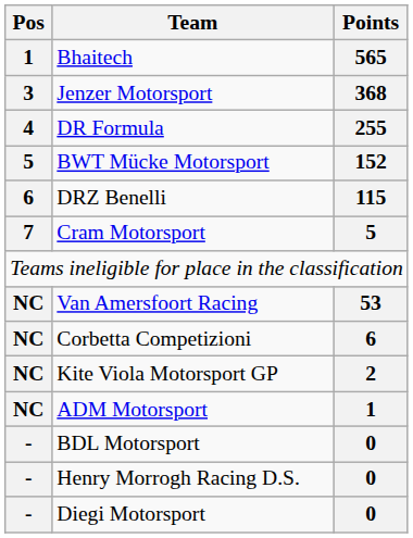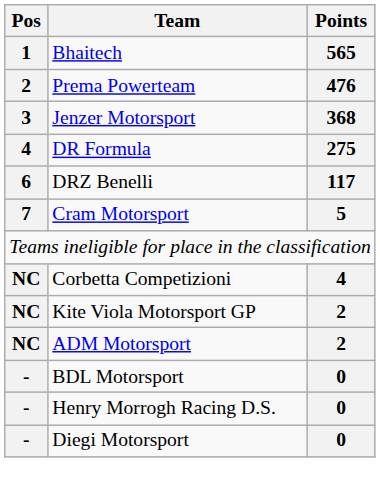+ row: 2 | Prema Powerteam | 476
DR Formula | Points: 255 -> 275
- row: 5 | BWT Mücke Motorsport | 152
DRZ Benelli | Points: 115 -> 117
- row: NC | Van Amersfoort Racing | 53
Corbetta Competizioni | Points: 6 -> 4
ADM Motorsport | Points: 1 -> 2
